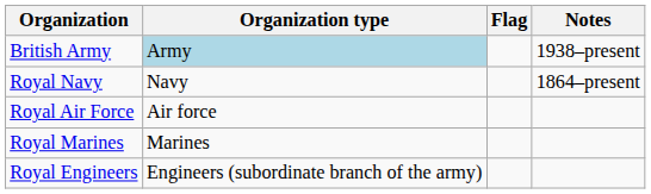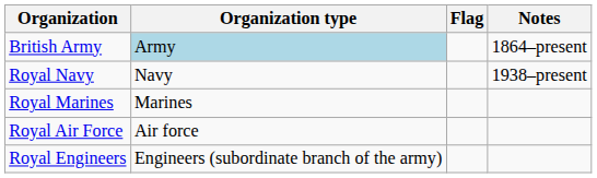British Army | Notes: 1938–present -> 1864–present
Royal Navy | Notes: 1864–present -> 1938–present
rows swapped: Royal Air Force <-> Royal Marines
